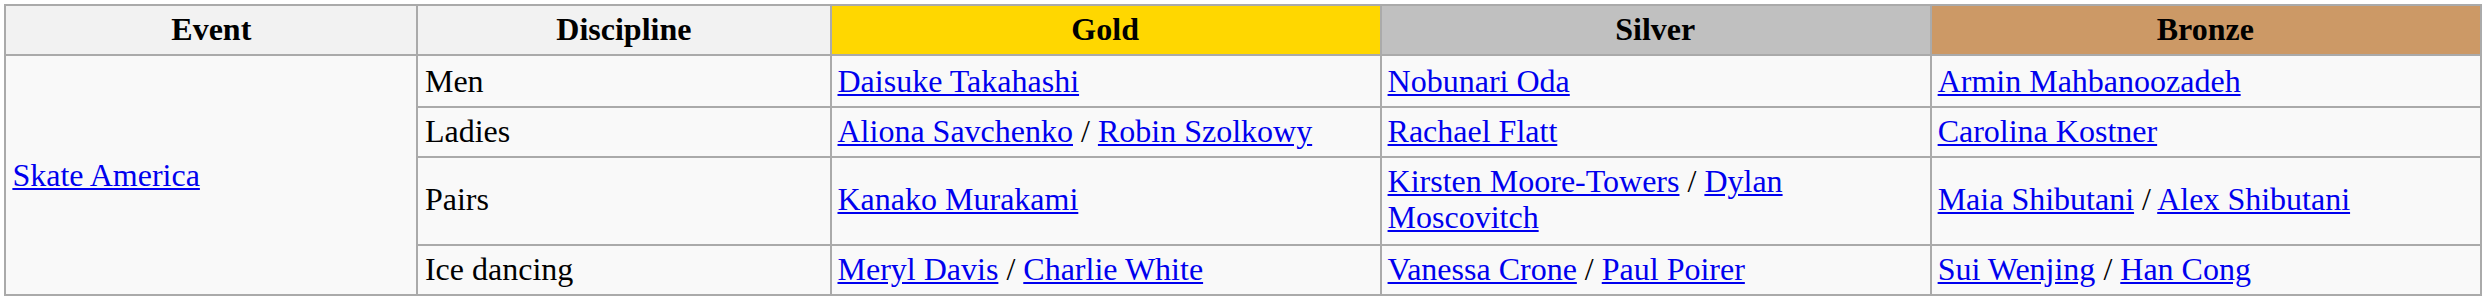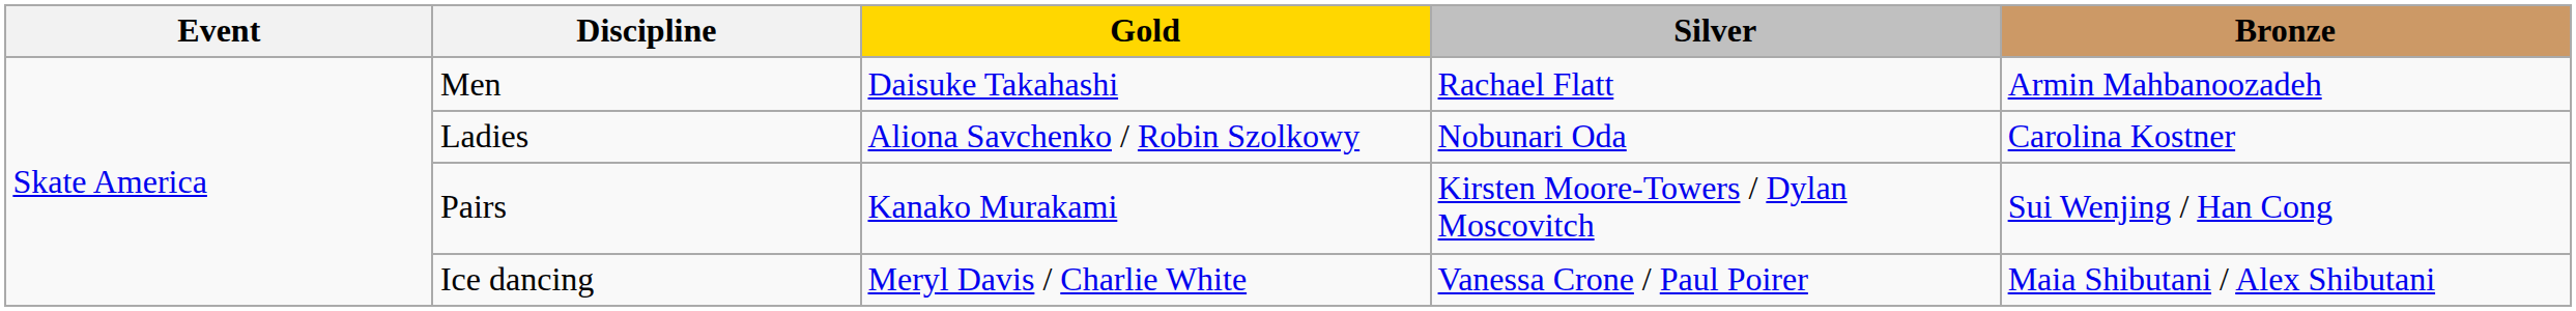Men | Silver: Nobunari Oda -> Rachael Flatt
Ladies | Silver: Rachael Flatt -> Nobunari Oda
Pairs | Bronze: Maia Shibutani / Alex Shibutani -> Sui Wenjing / Han Cong
Ice dancing | Bronze: Sui Wenjing / Han Cong -> Maia Shibutani / Alex Shibutani
